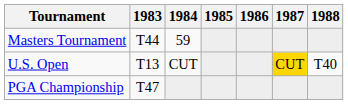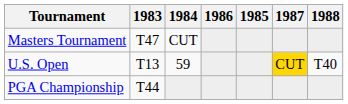columns swapped: 1985 <-> 1986
Masters Tournament | 1983: T44 -> T47
Masters Tournament | 1984: 59 -> CUT
U.S. Open | 1984: CUT -> 59
PGA Championship | 1983: T47 -> T44
